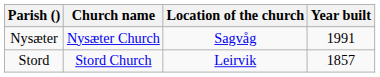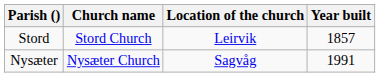rows swapped: Stord <-> Nysæter
